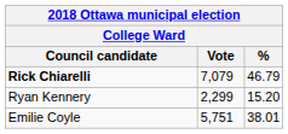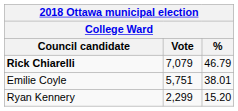rows swapped: Emilie Coyle <-> Ryan Kennery
